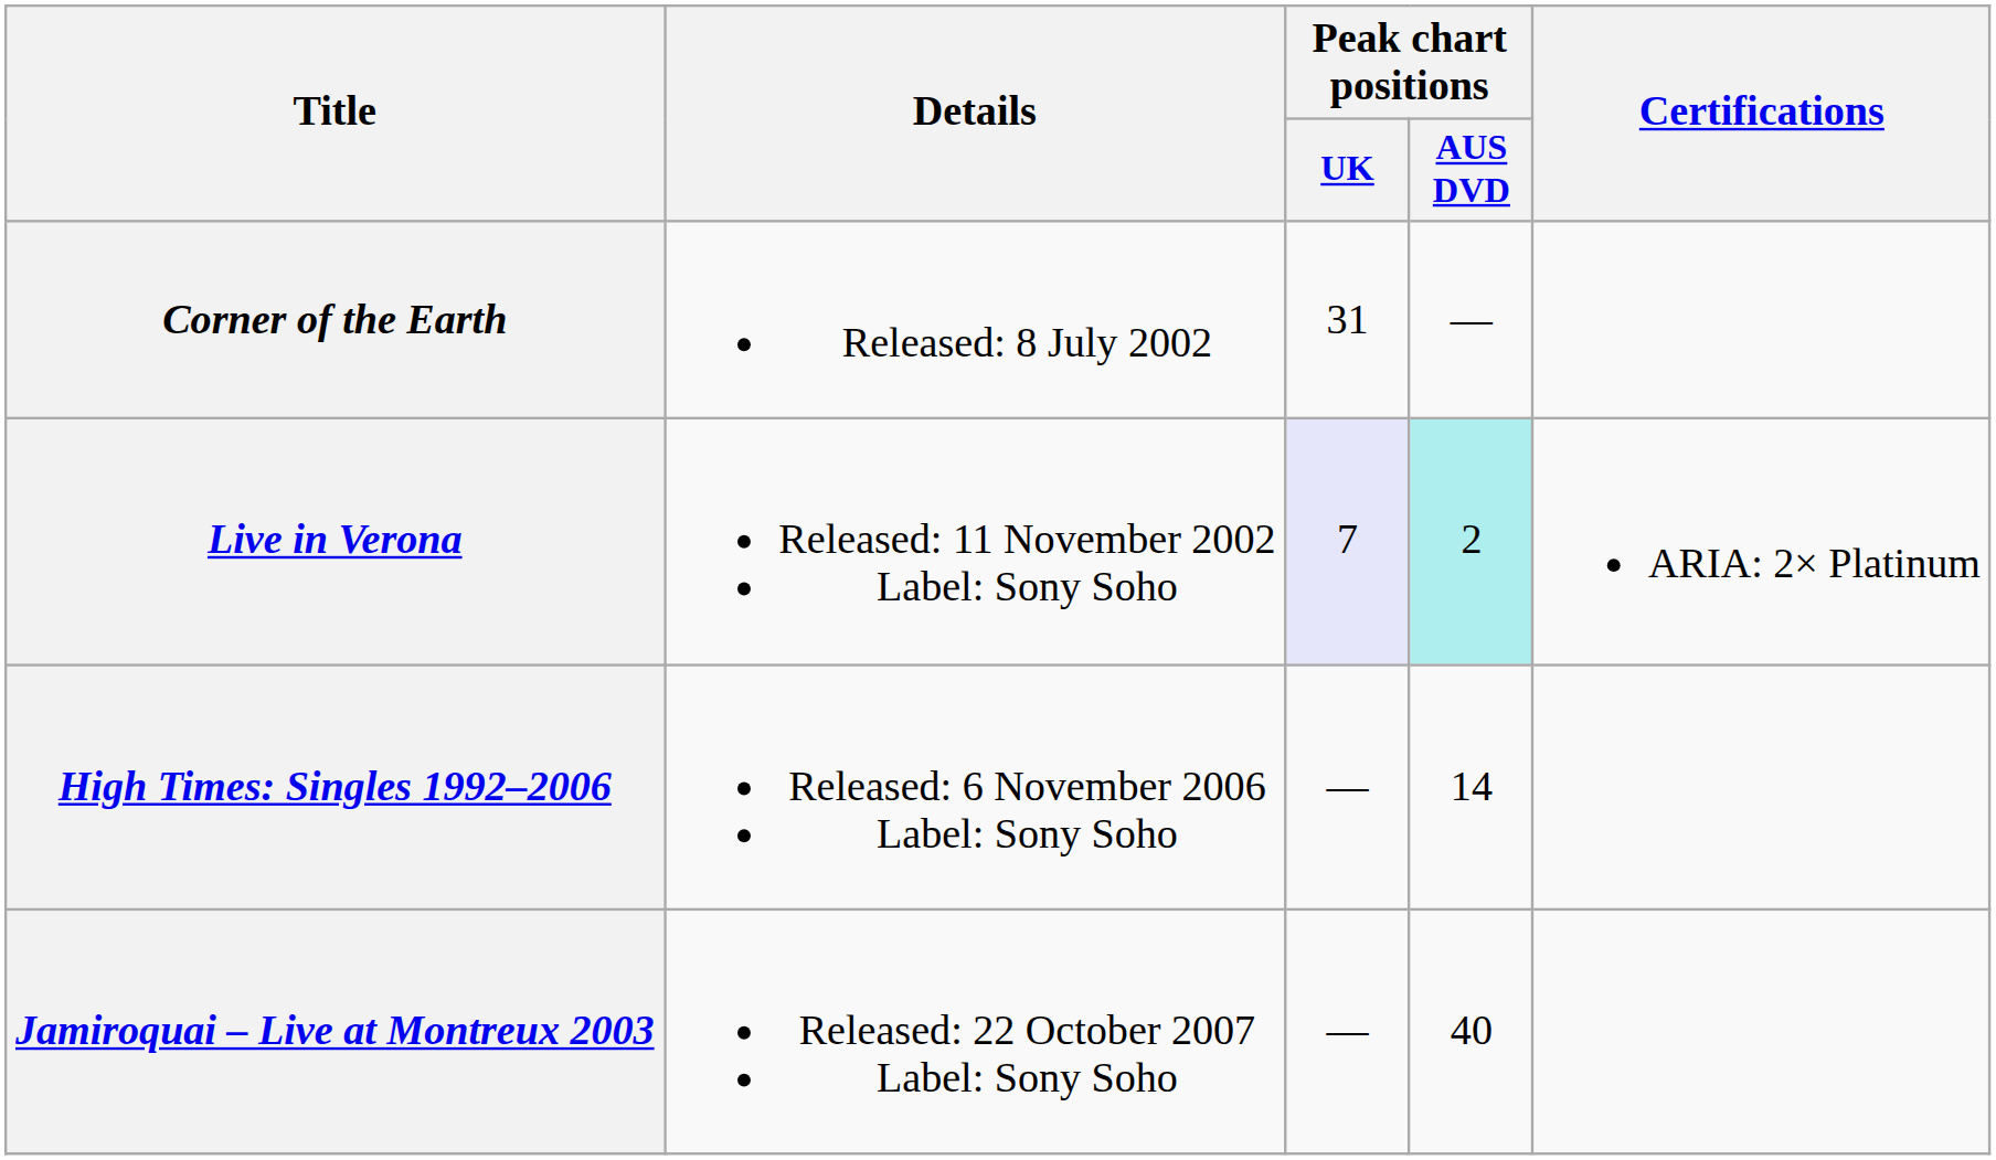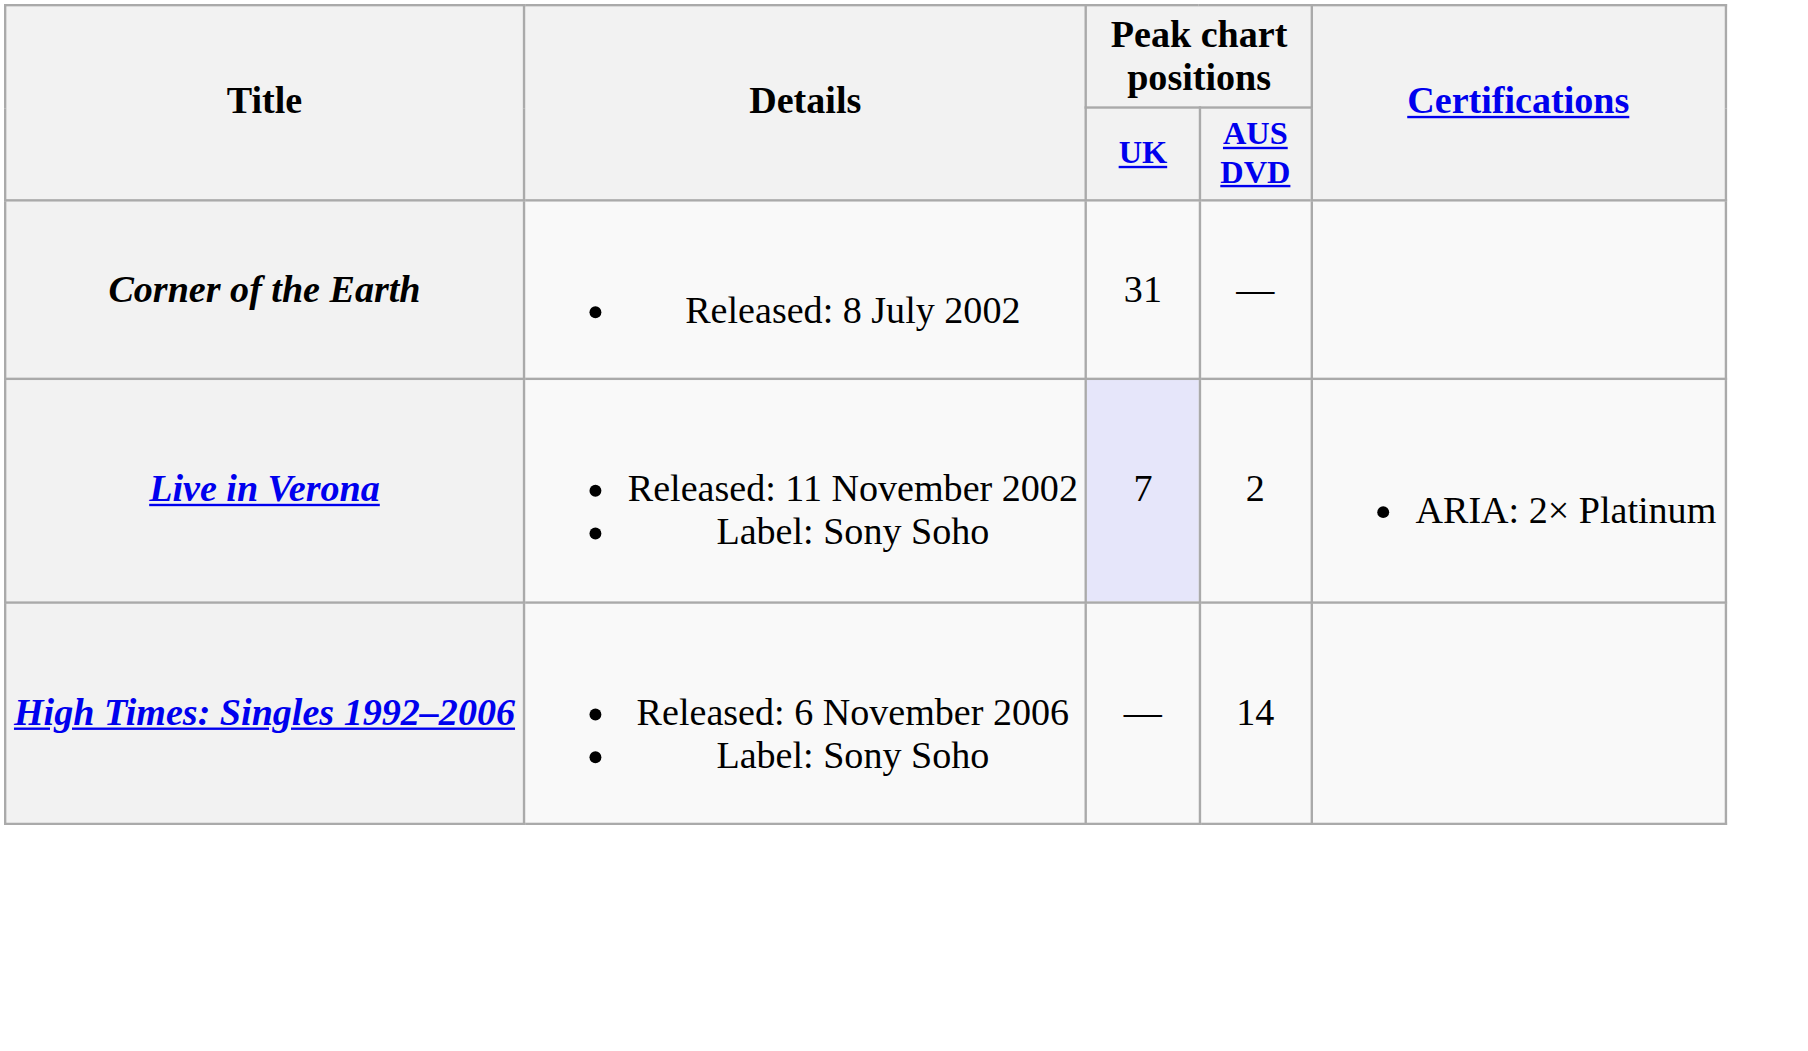Live in Verona | Peak chart positions / AUS DVD: paleturquoise background -> no background
- row: Jamiroquai – Live at Montreux 2003 | Released: 22 October 2007 Label: Sony Soho | — | 40
